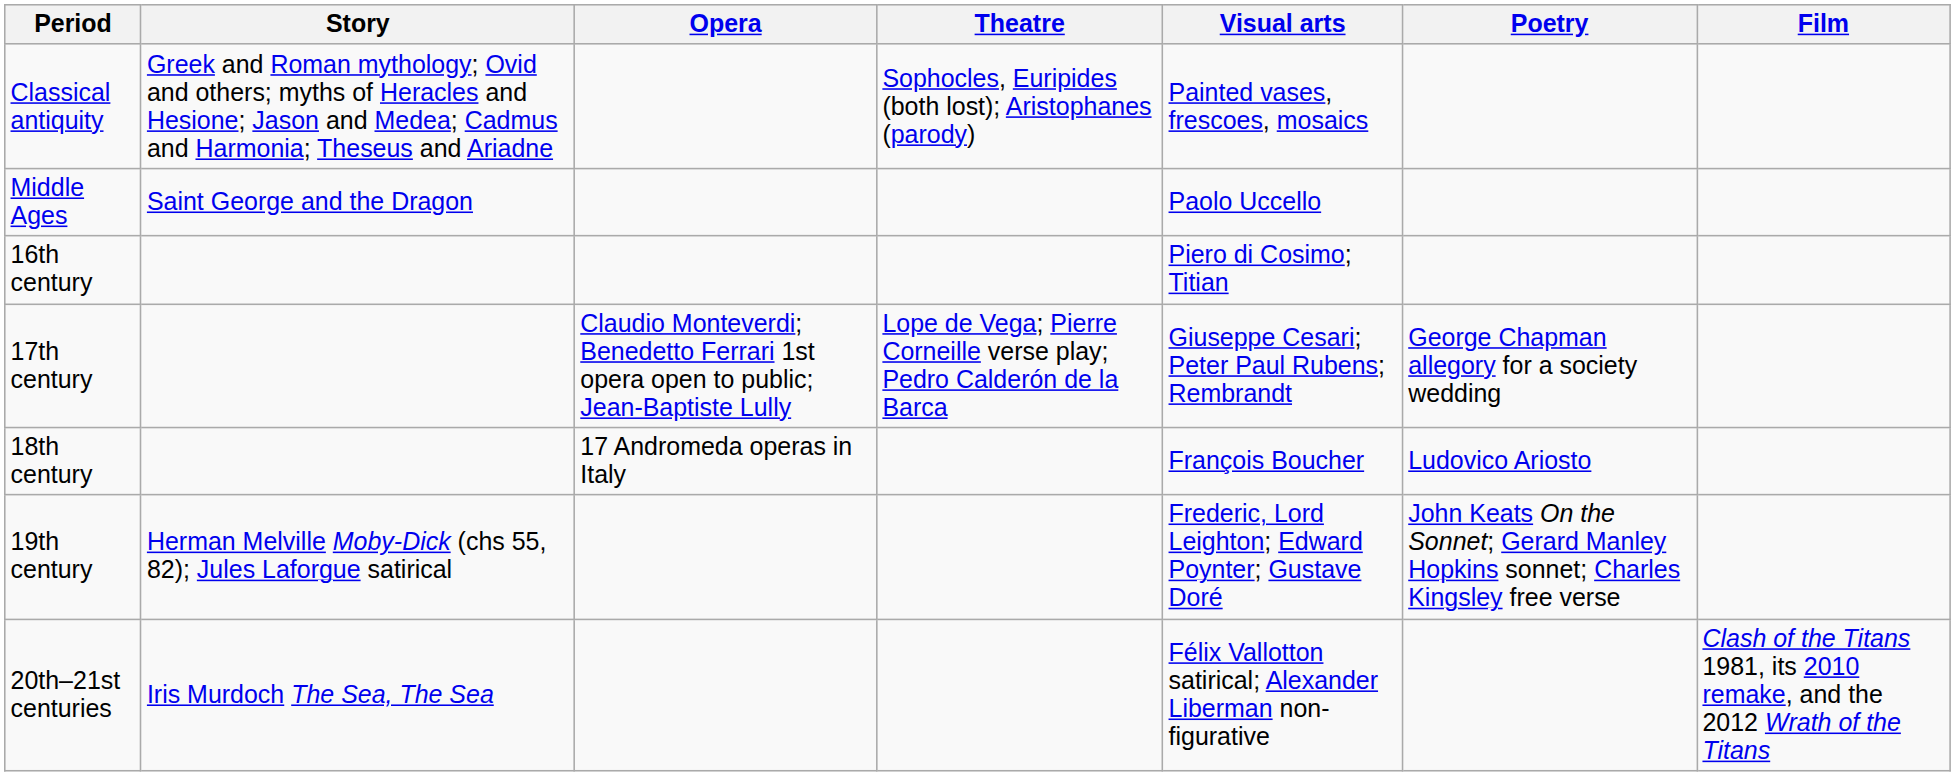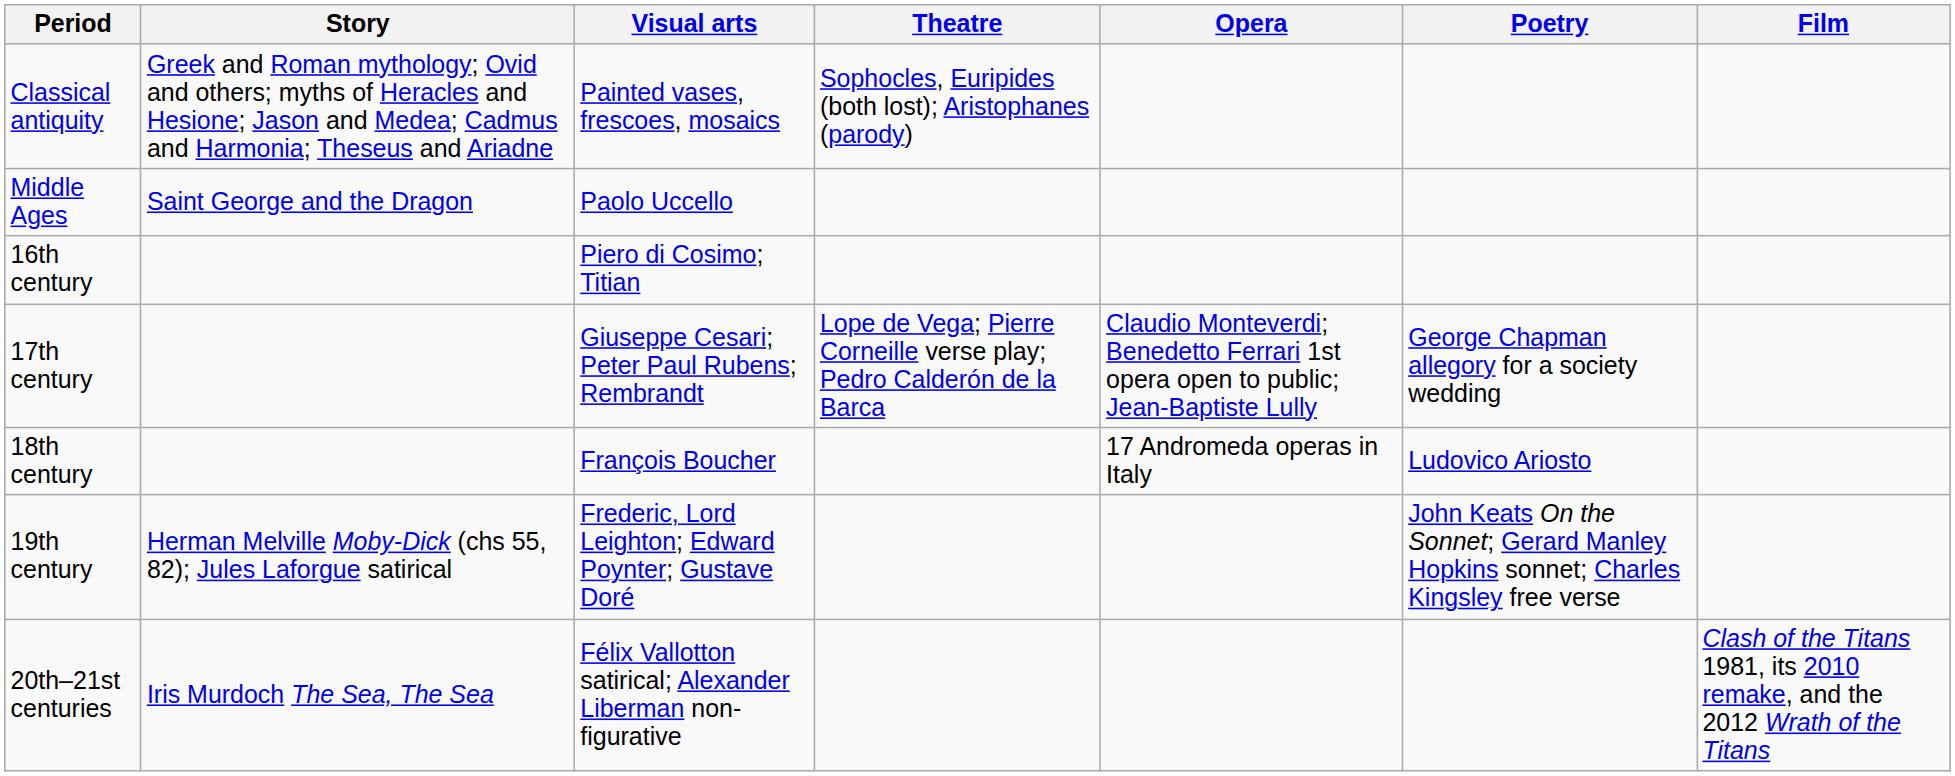columns swapped: Visual arts <-> Opera
